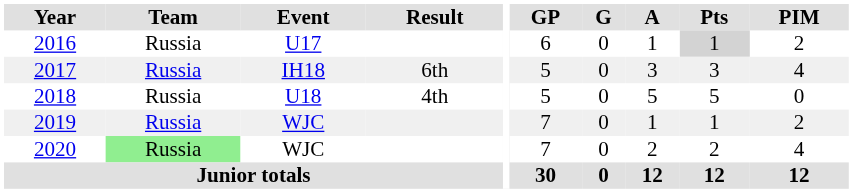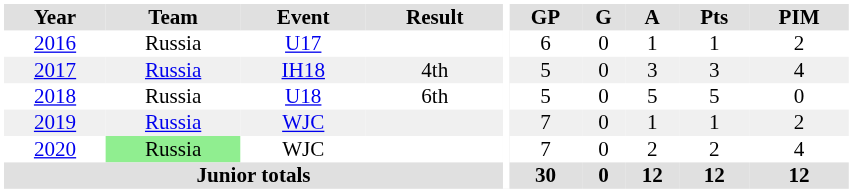2016 | Pts: lightgrey background -> no background
2017 | Result: 6th -> 4th
2018 | Result: 4th -> 6th
